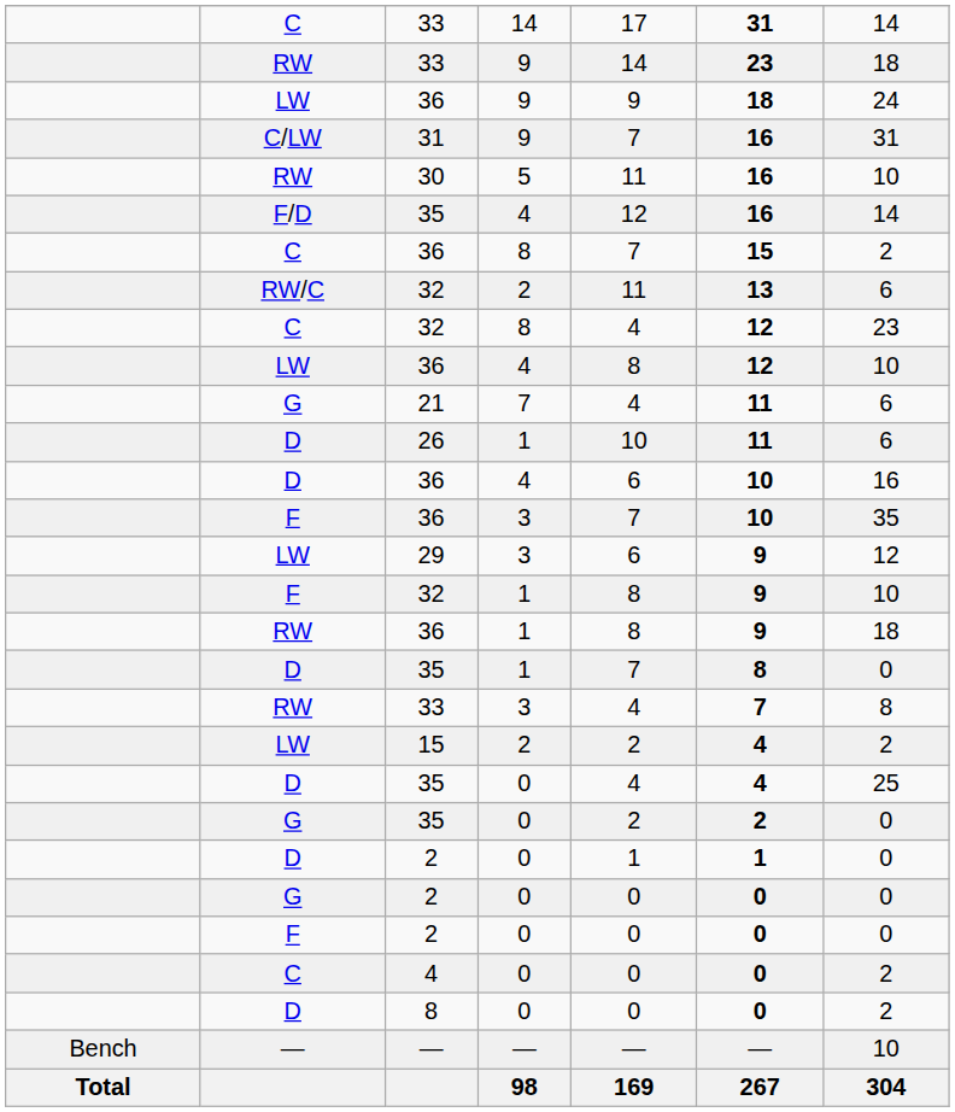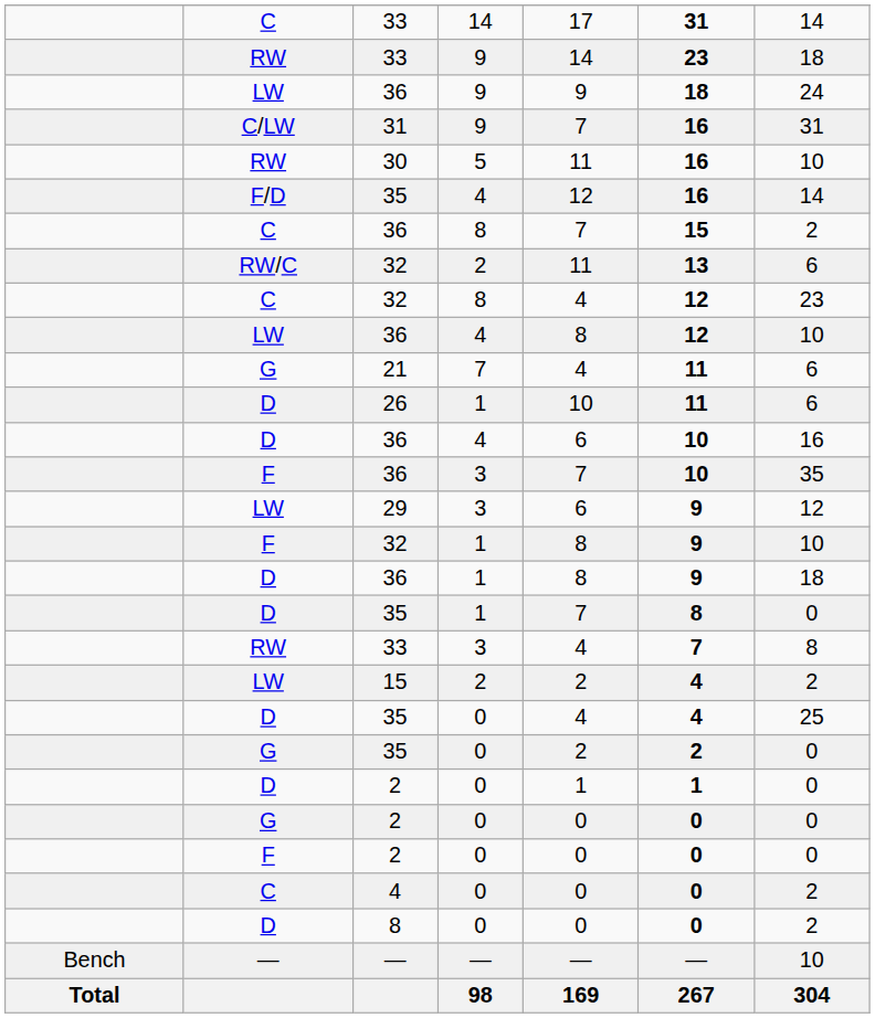36 / 1 | column 2: RW -> D
